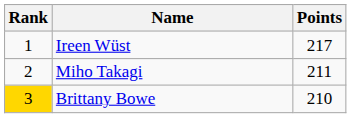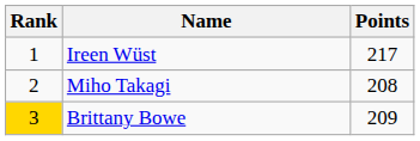Miho Takagi | Points: 211 -> 208
Brittany Bowe | Points: 210 -> 209
